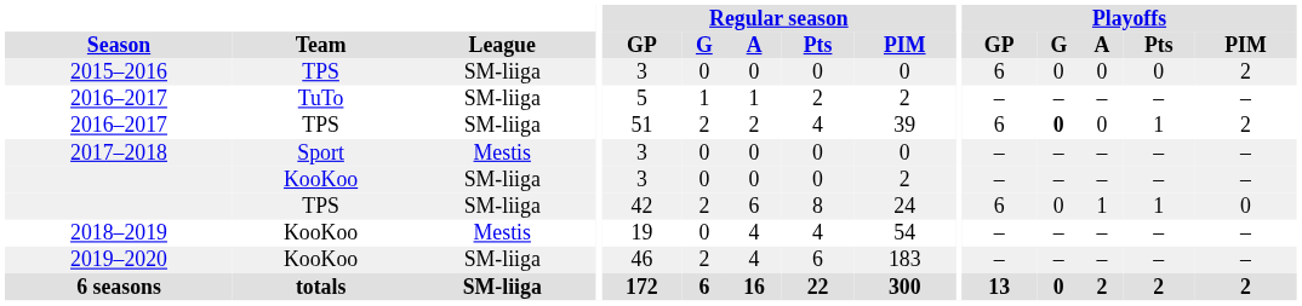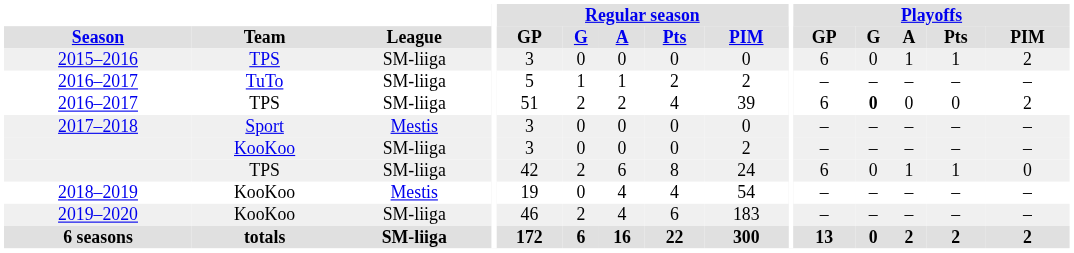2015–2016 | Playoffs / A: 0 -> 1
2015–2016 | Playoffs / Pts: 0 -> 1
2016–2017 / TPS | Playoffs / Pts: 1 -> 0
